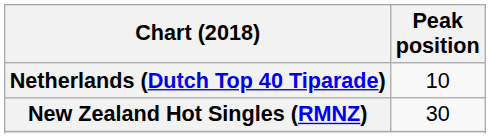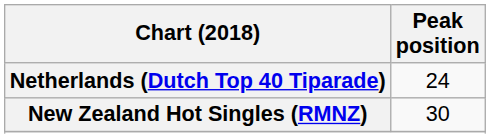Netherlands (Dutch Top 40 Tiparade) | Peak position: 10 -> 24
